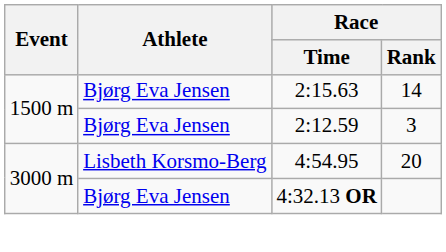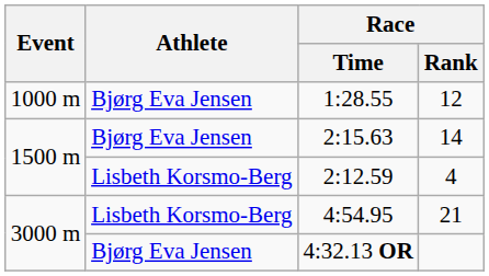+ row: 1000 m | Bjørg Eva Jensen | 1:28.55 | 12
2:12.59 | Athlete: Bjørg Eva Jensen -> Lisbeth Korsmo-Berg
2:12.59 | Race / Rank: 3 -> 4
4:54.95 | Race / Rank: 20 -> 21
